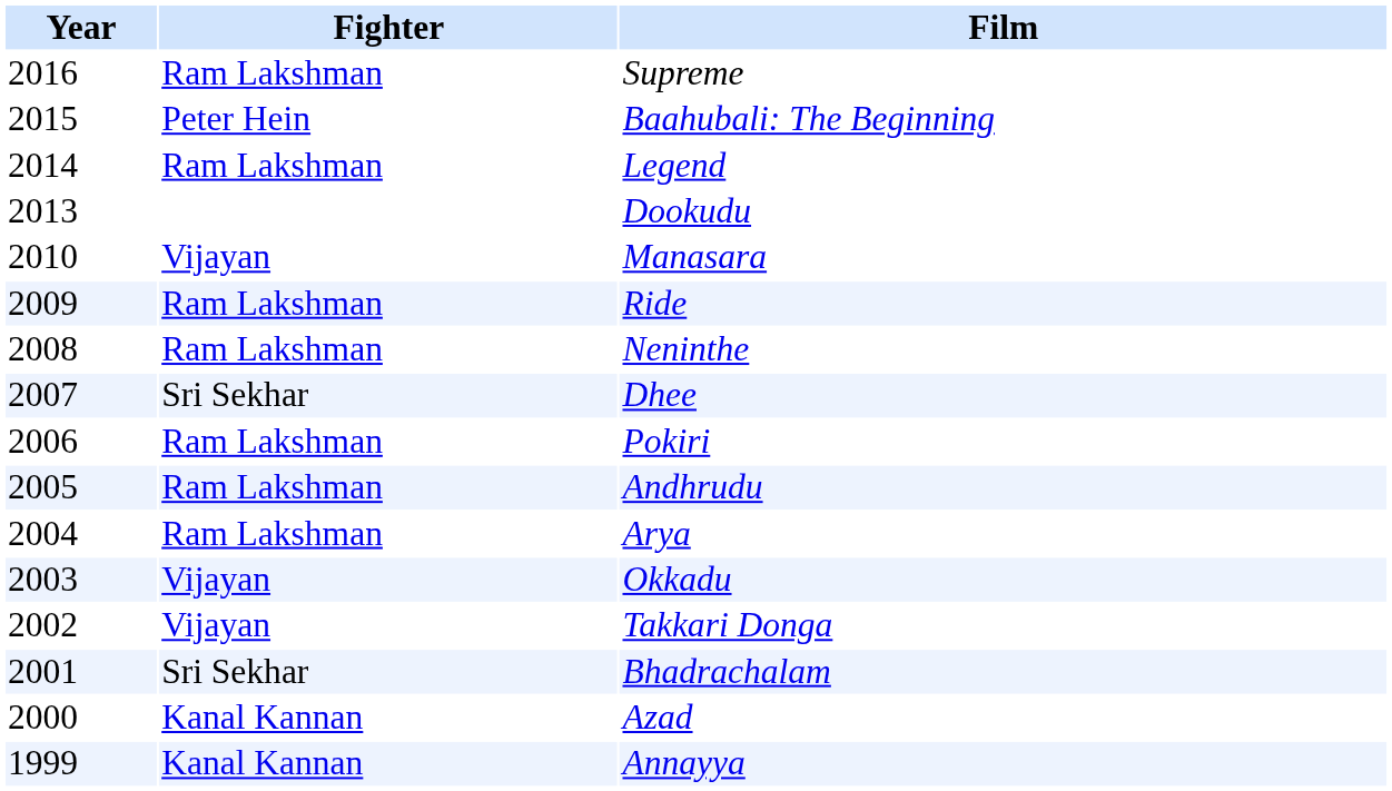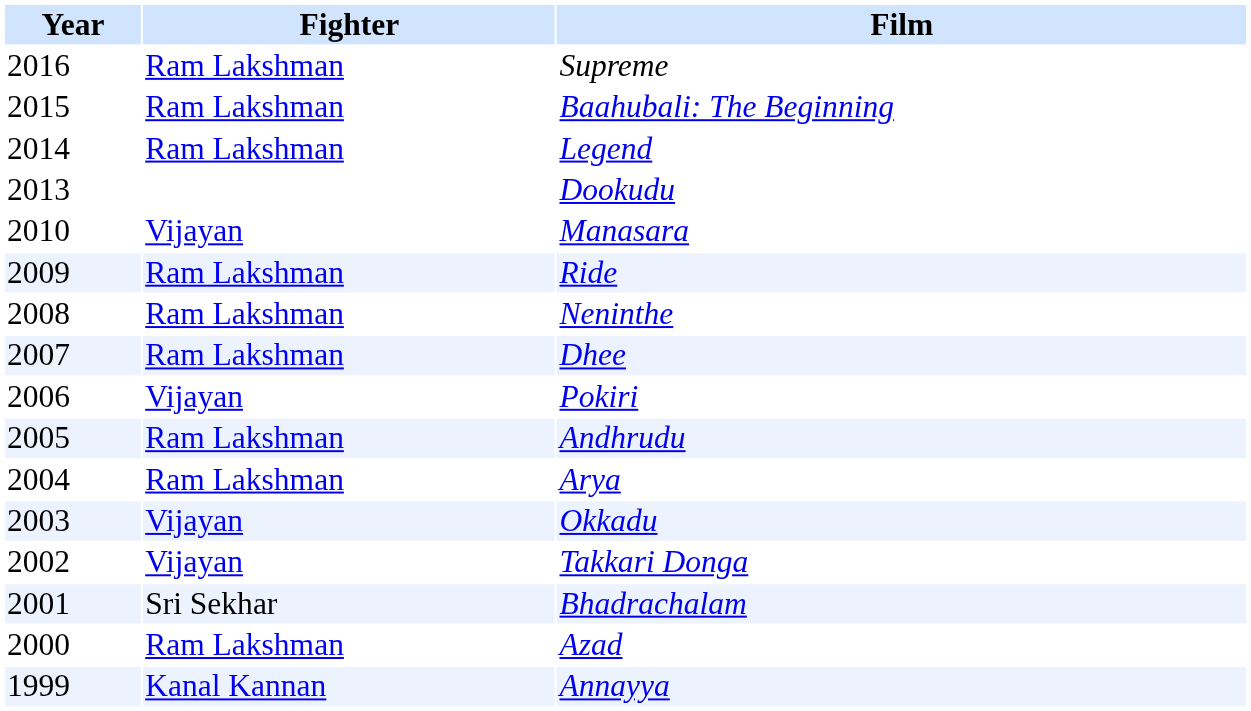Baahubali: The Beginning | Fighter: Peter Hein -> Ram Lakshman
Dhee | Fighter: Sri Sekhar -> Ram Lakshman
Pokiri | Fighter: Ram Lakshman -> Vijayan
Azad | Fighter: Kanal Kannan -> Ram Lakshman
